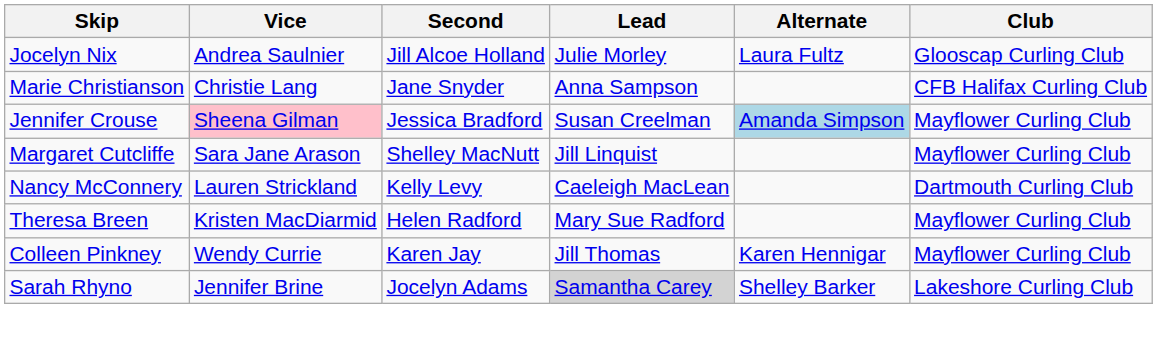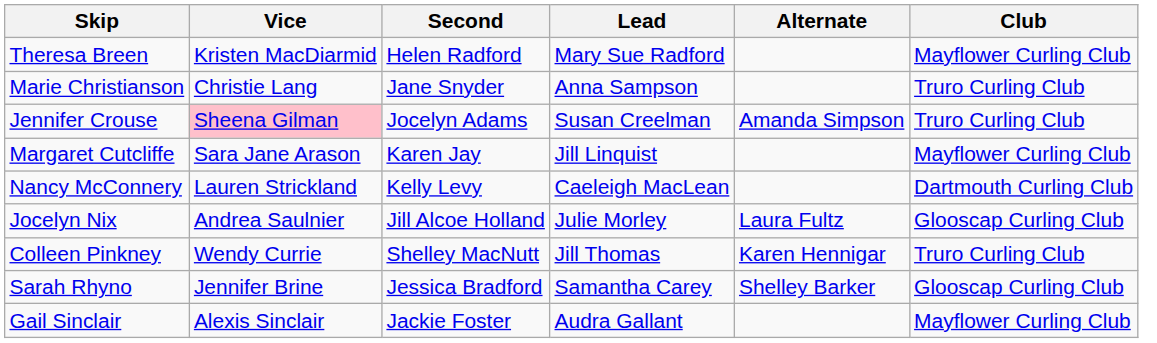rows swapped: Theresa Breen <-> Jocelyn Nix
Marie Christianson | Club: CFB Halifax Curling Club -> Truro Curling Club
Jennifer Crouse | Second: Jessica Bradford -> Jocelyn Adams
Jennifer Crouse | Alternate: lightblue background -> no background
Jennifer Crouse | Club: Mayflower Curling Club -> Truro Curling Club
Margaret Cutcliffe | Second: Shelley MacNutt -> Karen Jay
Colleen Pinkney | Second: Karen Jay -> Shelley MacNutt
Colleen Pinkney | Club: Mayflower Curling Club -> Truro Curling Club
Sarah Rhyno | Second: Jocelyn Adams -> Jessica Bradford
Sarah Rhyno | Lead: lightgrey background -> no background
Sarah Rhyno | Club: Lakeshore Curling Club -> Glooscap Curling Club
+ row: Gail Sinclair | Alexis Sinclair | Jackie Foster | Audra Gallant | Mayflower Curling Club
